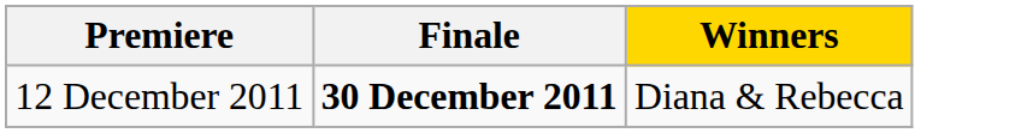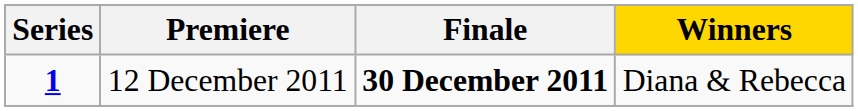+ column: Series | 1
